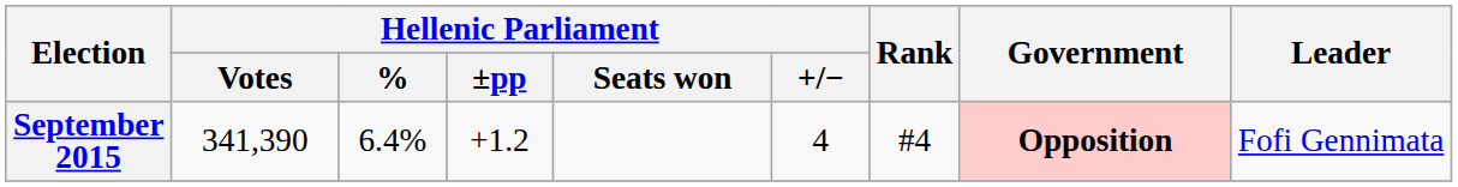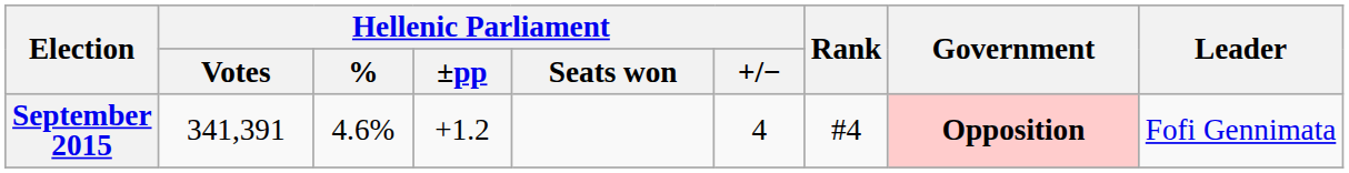September 2015 | Hellenic Parliament / Votes: 341,390 -> 341,391
September 2015 | Hellenic Parliament / %: 6.4% -> 4.6%
